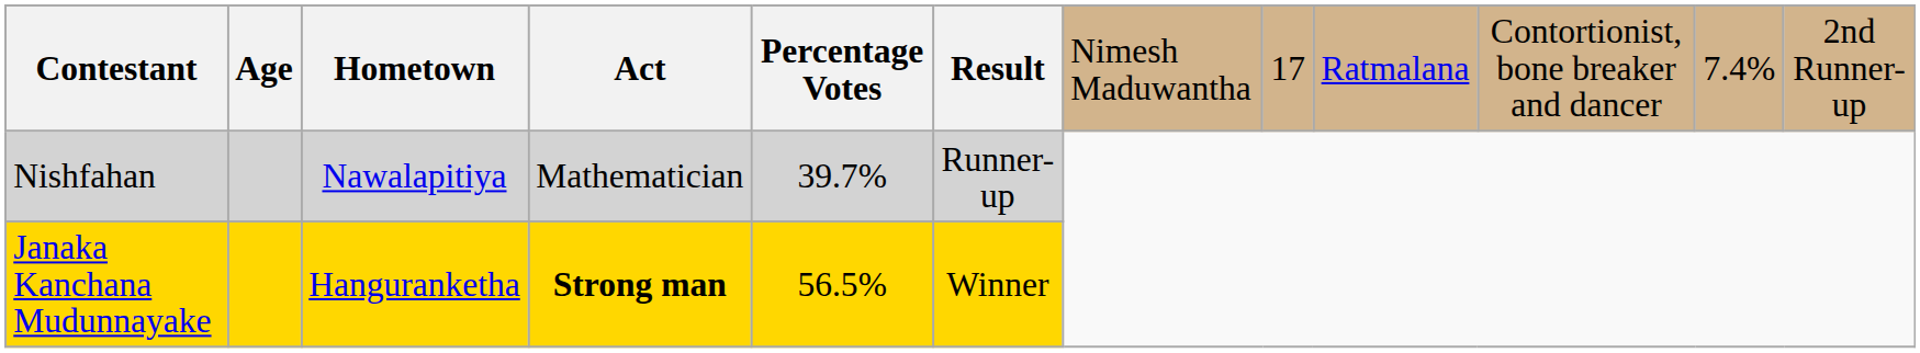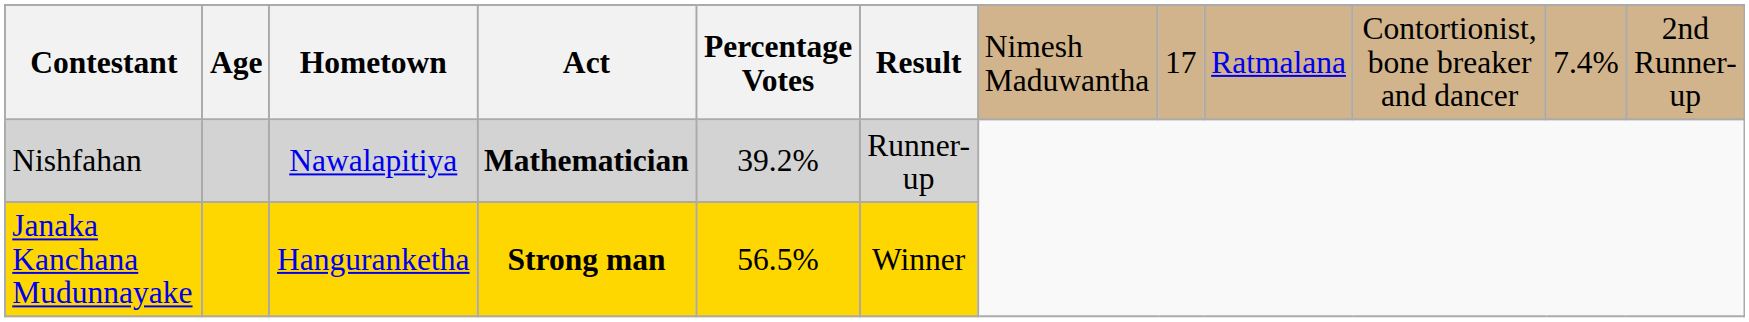Nishfahan | Act: normal -> bold
Nishfahan | Percentage Votes: 39.7% -> 39.2%
